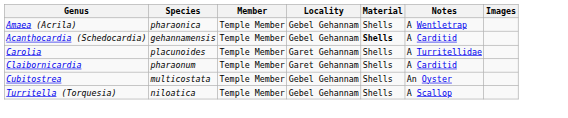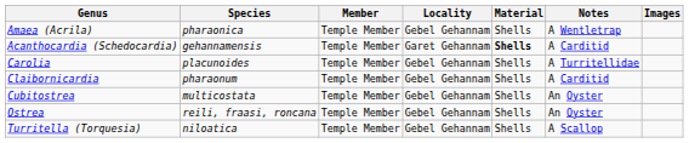Acanthocardia (Schedocardia) | Locality: Gebel Gehannam -> Garet Gehannam
Carolia | Locality: Garet Gehannam -> Gebel Gehannam
Claibornicardia | Locality: Garet Gehannam -> Gebel Gehannam
+ row: Ostrea | reili, fraasi, roncana | Temple Member | Gebel Gehannam | Shells | An Oyster
